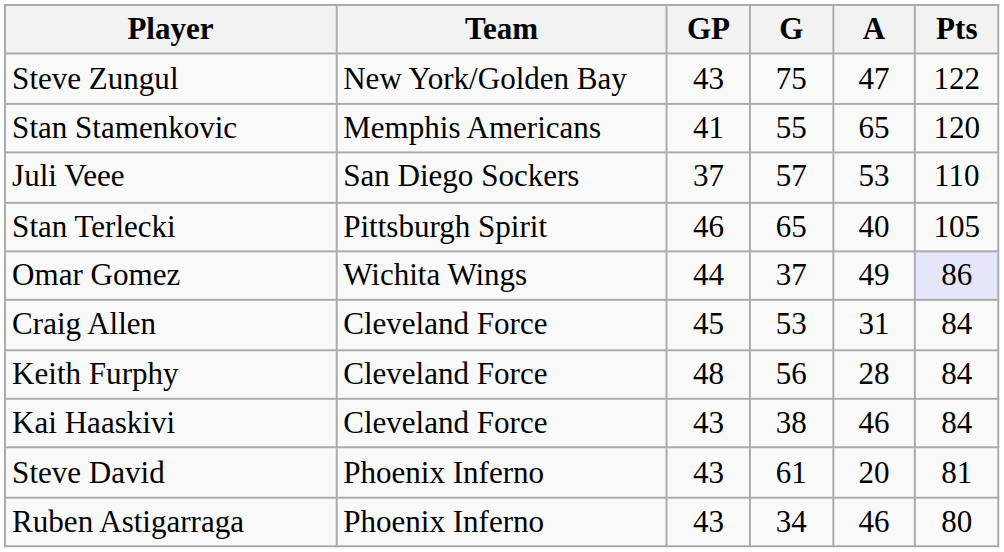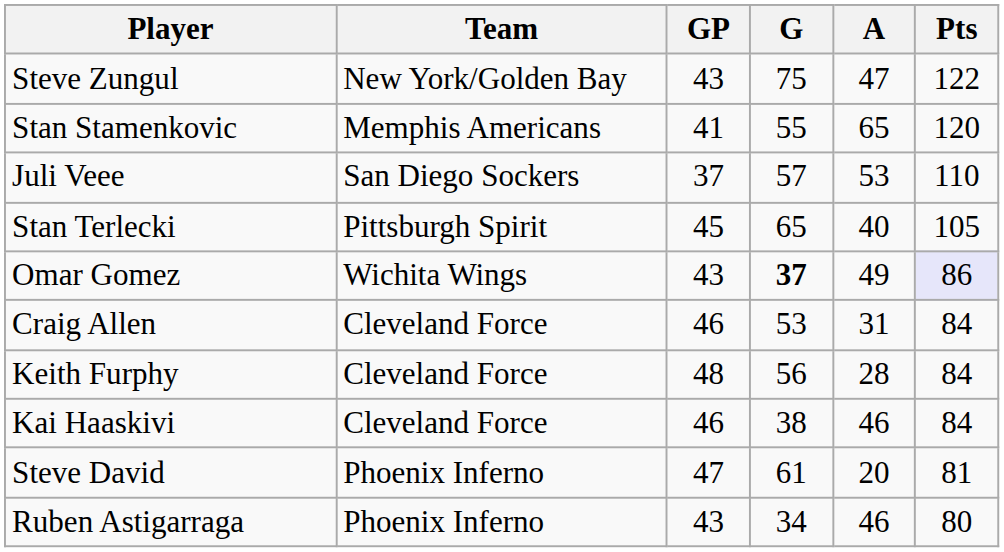Stan Terlecki | GP: 46 -> 45
Omar Gomez | GP: 44 -> 43
Omar Gomez | G: normal -> bold
Craig Allen | GP: 45 -> 46
Kai Haaskivi | GP: 43 -> 46
Steve David | GP: 43 -> 47
